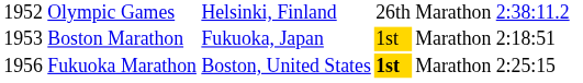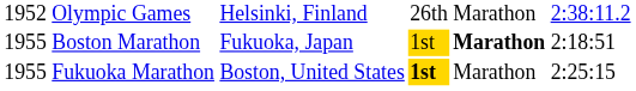Boston Marathon | column 1: 1953 -> 1955
Boston Marathon | column 5: normal -> bold
Fukuoka Marathon | column 1: 1956 -> 1955
